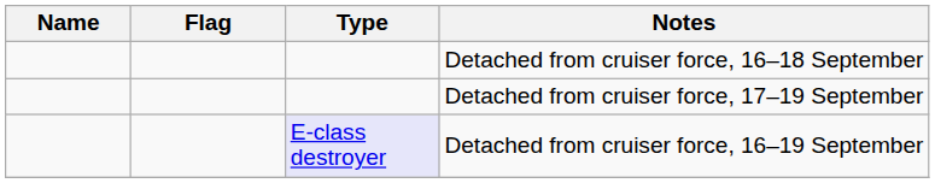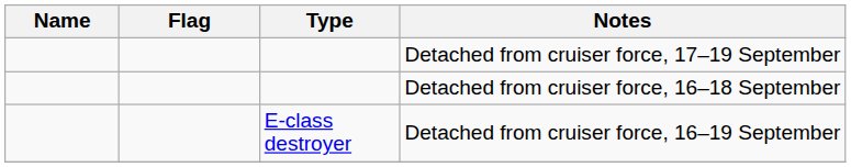rows swapped: Detached from cruiser force, 16–18 September <-> Detached from cruiser force, 17–19 September
Detached from cruiser force, 16–19 September | Type: lavender background -> no background
